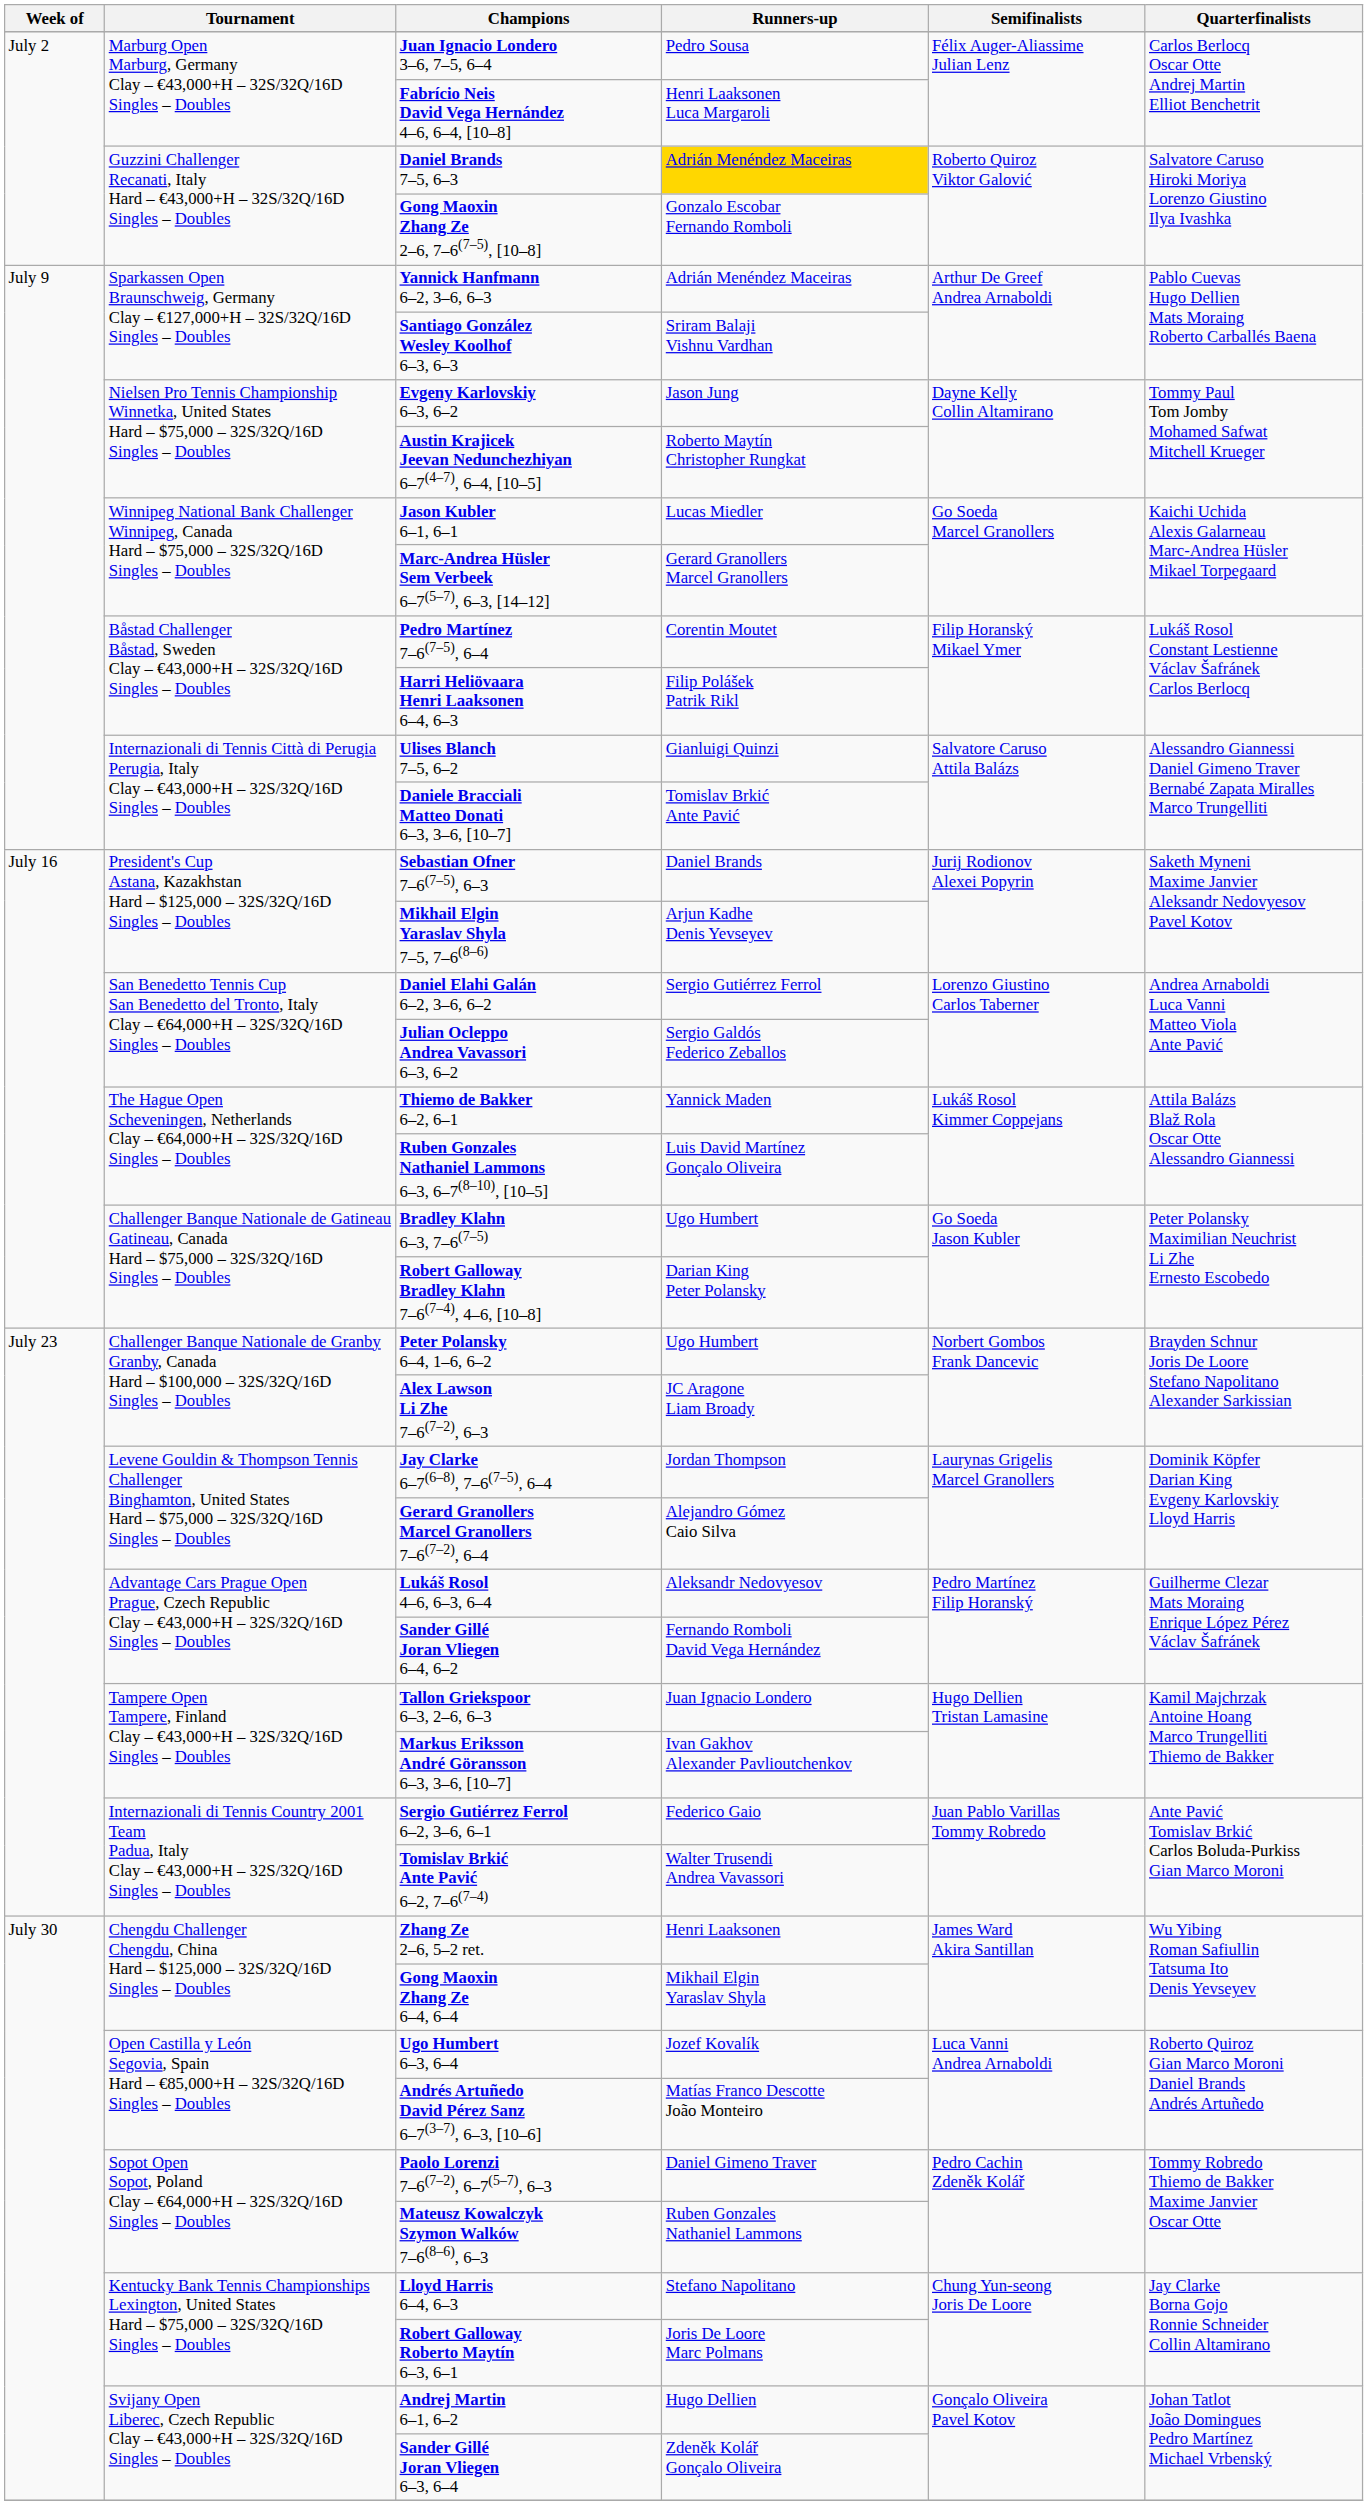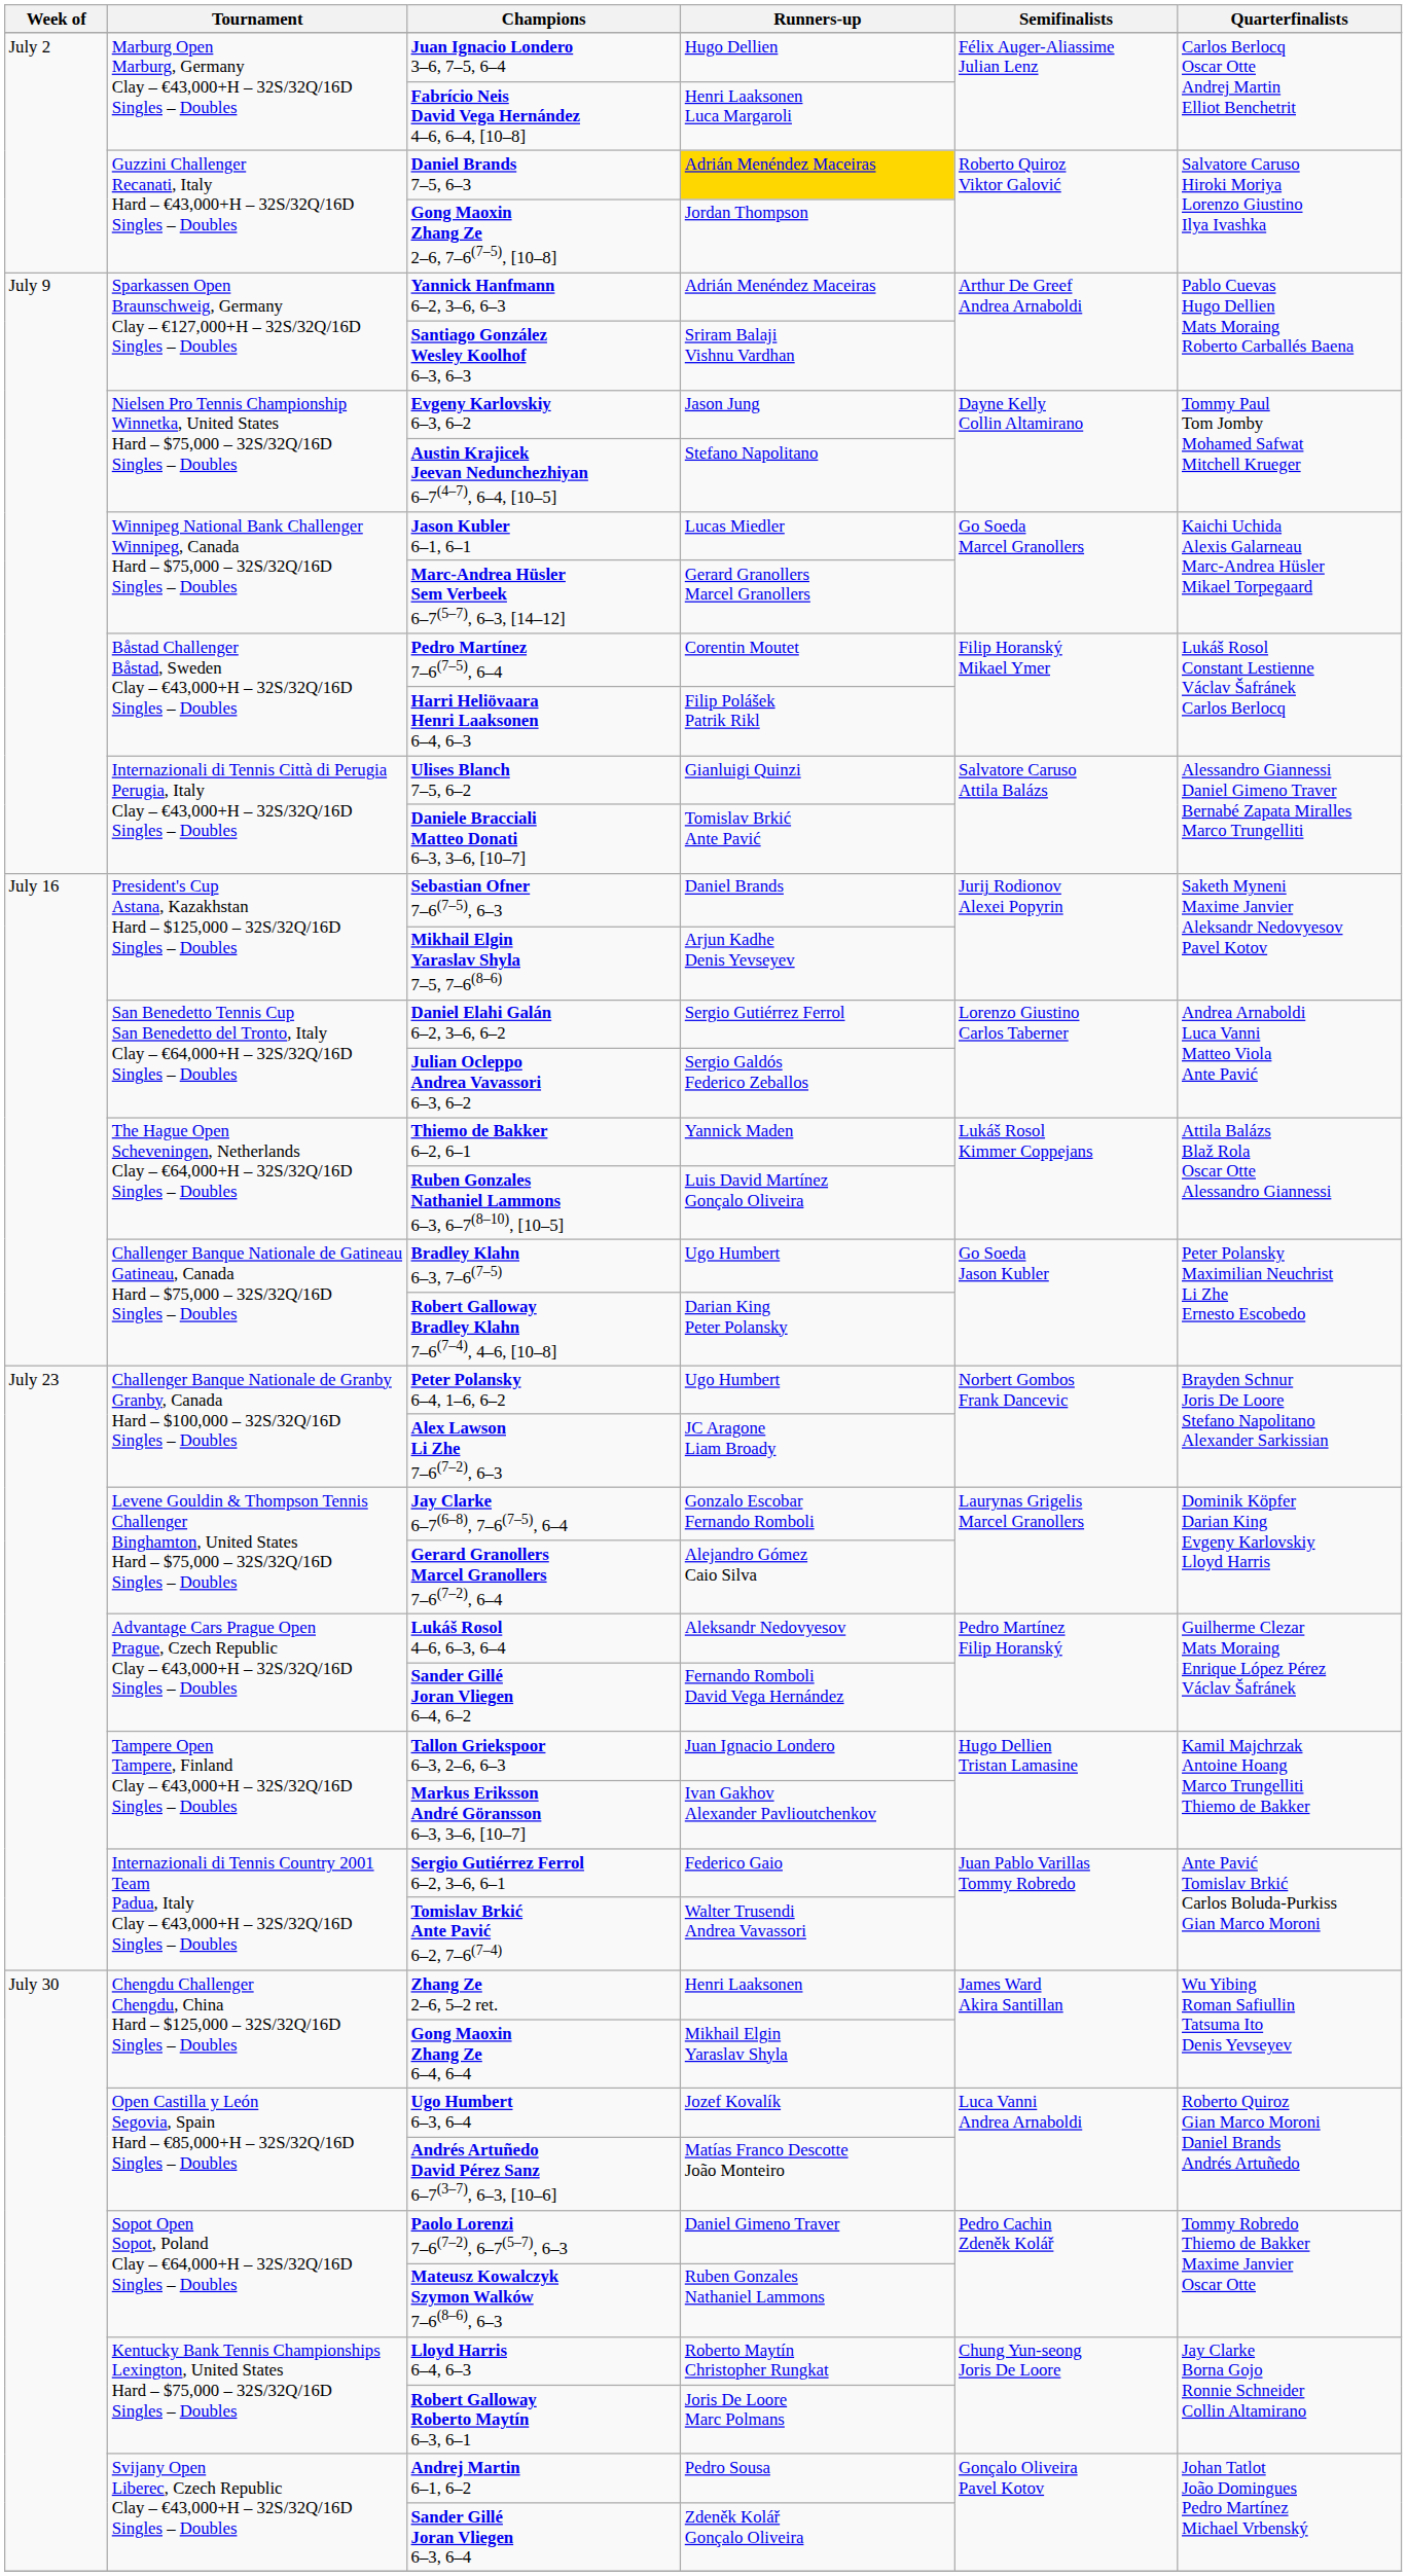Juan Ignacio Londero 3–6, 7–5, 6–4 | Runners-up: Pedro Sousa -> Hugo Dellien
Gong Maoxin Zhang Ze 2–6, 7–6(7–5), [10–8] | Runners-up: Gonzalo Escobar Fernando Romboli -> Jordan Thompson
Austin Krajicek Jeevan Nedunchezhiyan 6–7(4–7), 6–4, [10–5] | Runners-up: Roberto Maytín Christopher Rungkat -> Stefano Napolitano
Jay Clarke 6–7(6–8), 7–6(7–5), 6–4 | Runners-up: Jordan Thompson -> Gonzalo Escobar Fernando Romboli
Lloyd Harris 6–4, 6–3 | Runners-up: Stefano Napolitano -> Roberto Maytín Christopher Rungkat
Andrej Martin 6–1, 6–2 | Runners-up: Hugo Dellien -> Pedro Sousa
